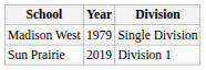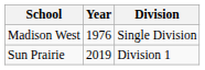Madison West | Year: 1979 -> 1976
